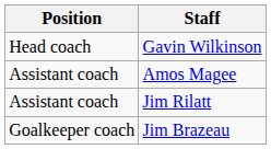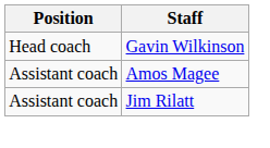- row: Goalkeeper coach | Jim Brazeau
